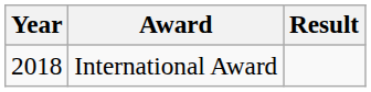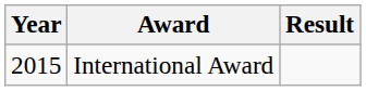International Award | Year: 2018 -> 2015
